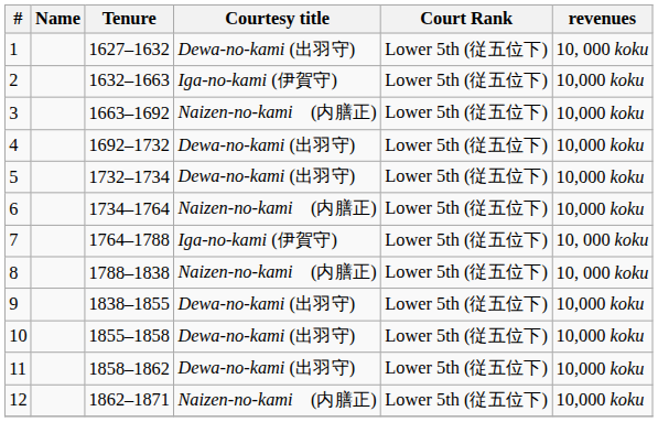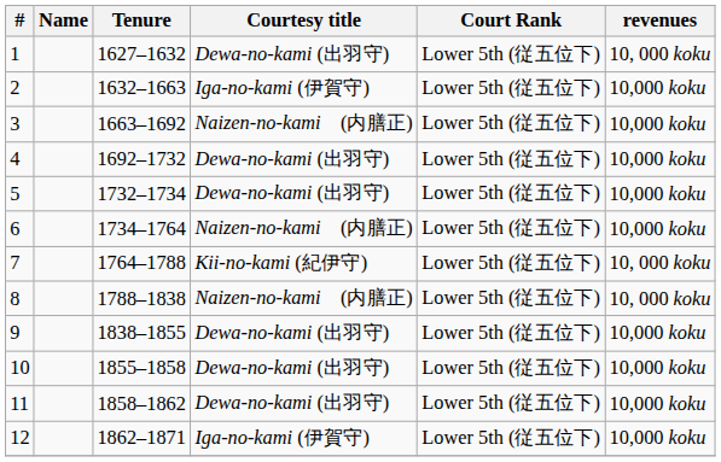7 | Courtesy title: Iga-no-kami (伊賀守) -> Kii-no-kami (紀伊守)
12 | Courtesy title: Naizen-no-kami (内膳正) -> Iga-no-kami (伊賀守)
